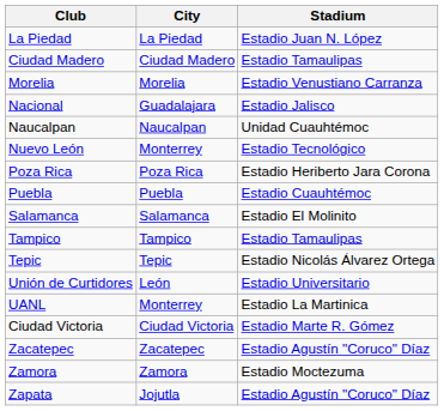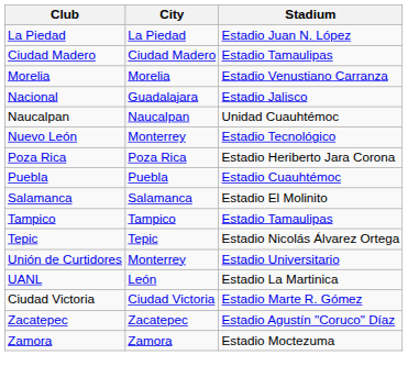Unión de Curtidores | City: León -> Monterrey
UANL | City: Monterrey -> León
- row: Zapata | Jojutla | Estadio Agustín "Coruco" Díaz
